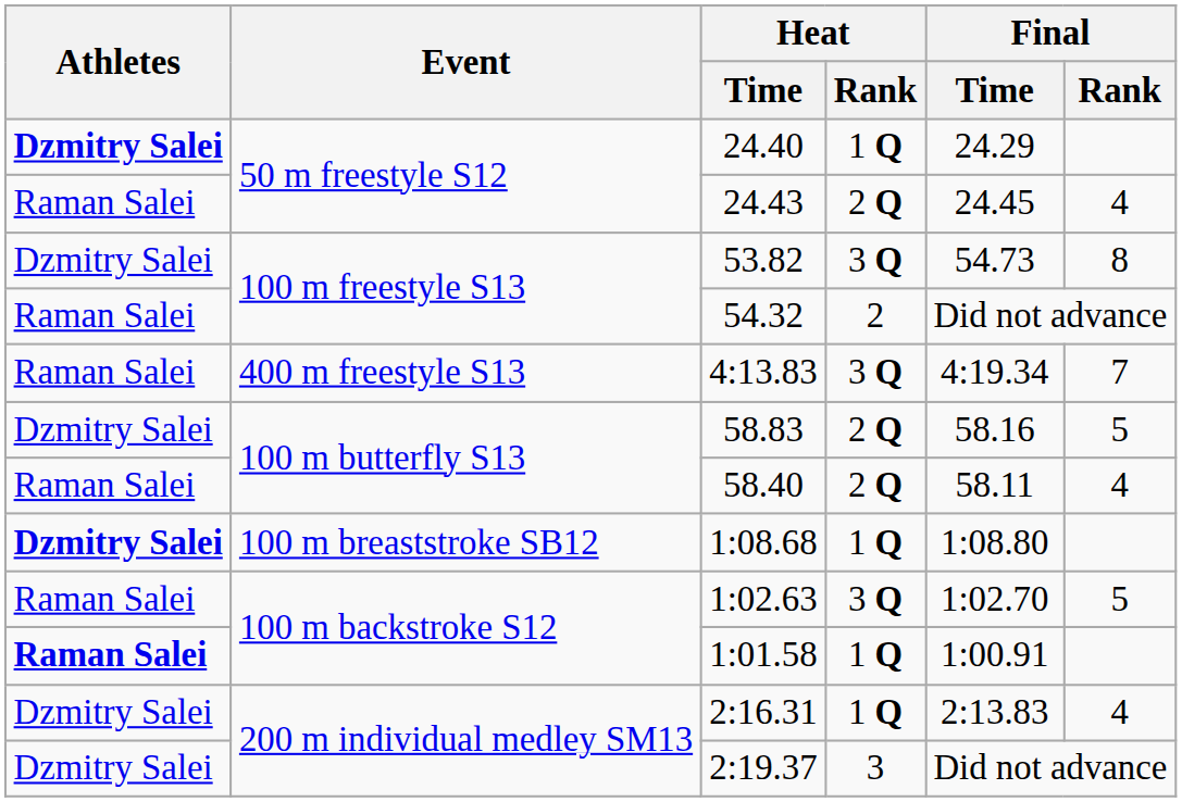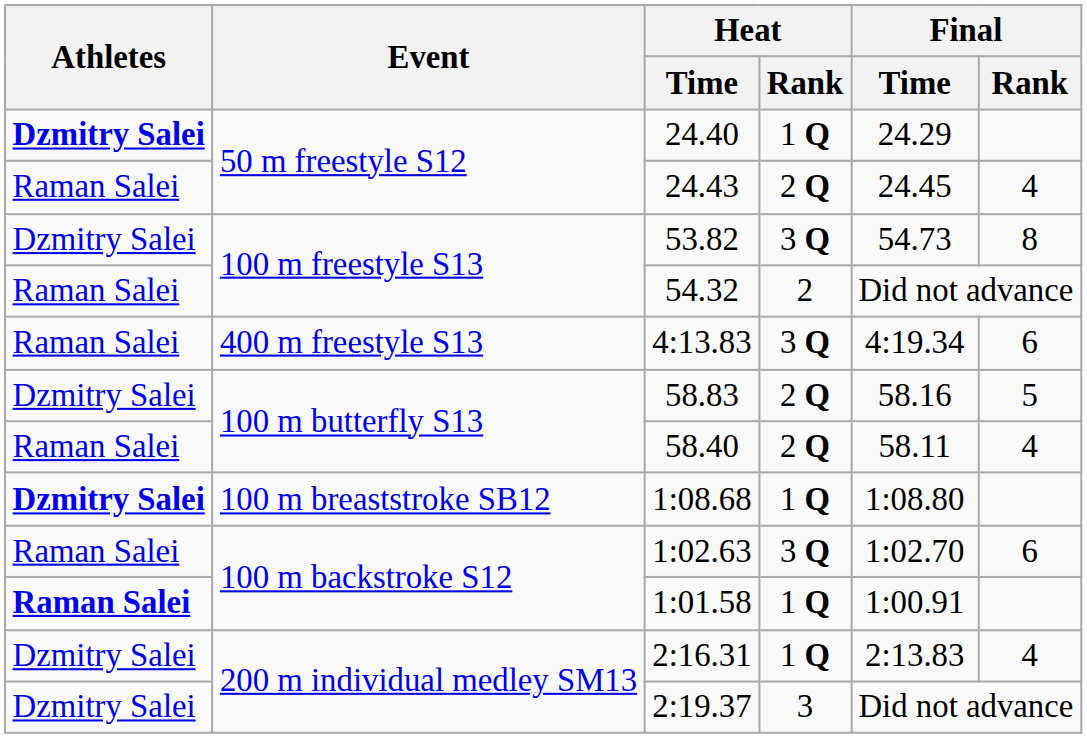4:13.83 | Final / Rank: 7 -> 6
1:02.63 | Final / Rank: 5 -> 6
